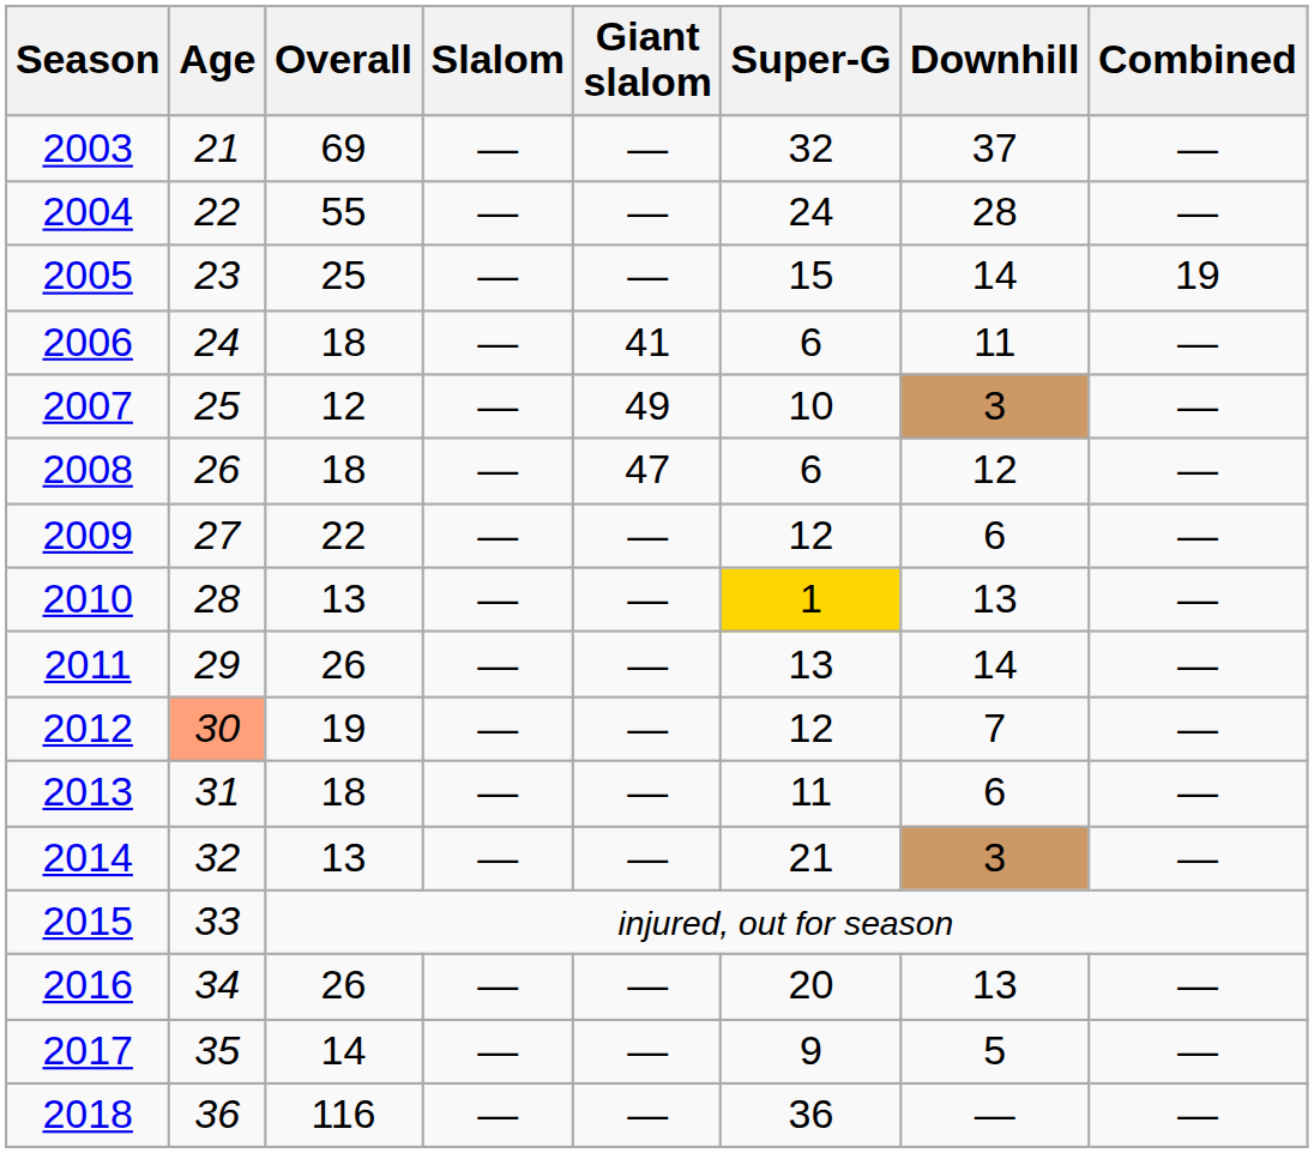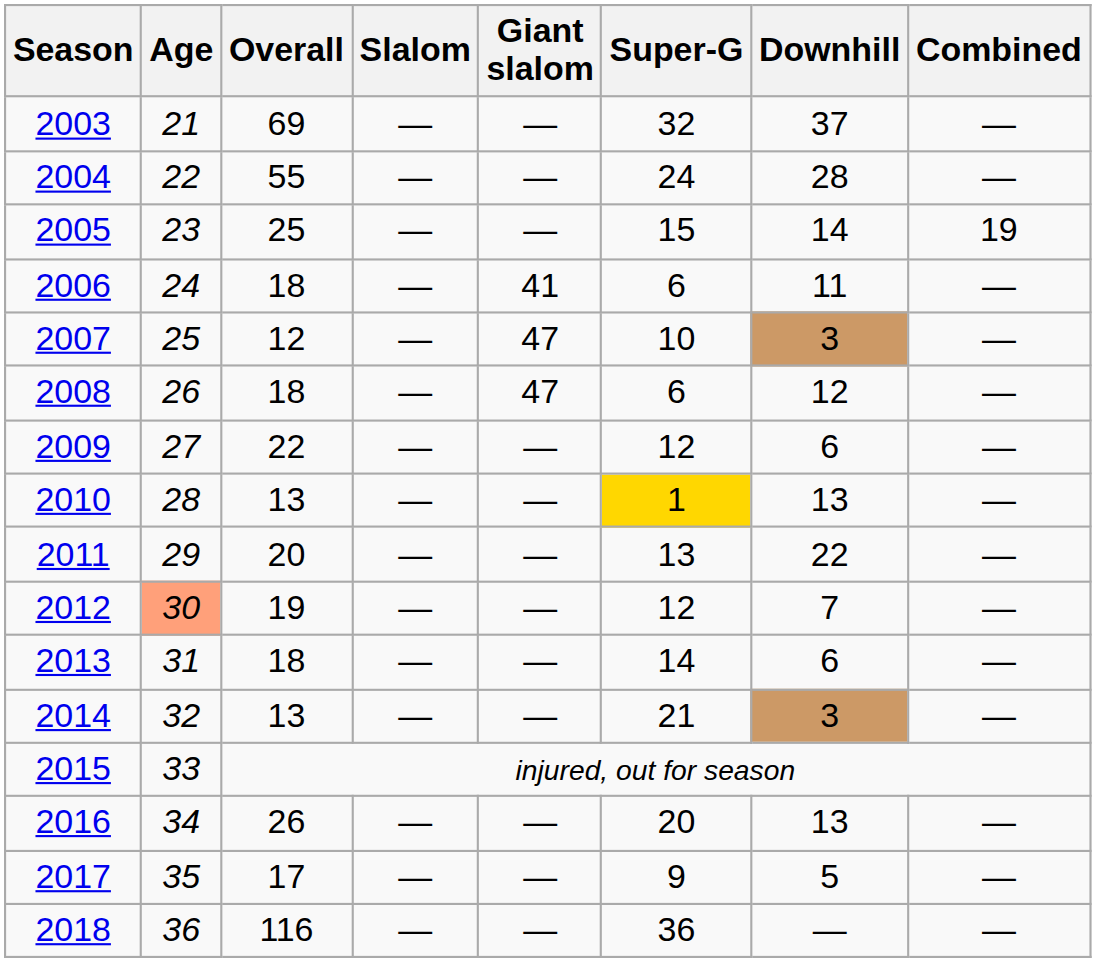2007 | Giant slalom: 49 -> 47
2011 | Overall: 26 -> 20
2011 | Downhill: 14 -> 22
2013 | Super-G: 11 -> 14
2017 | Overall: 14 -> 17
